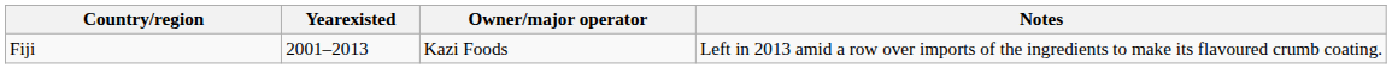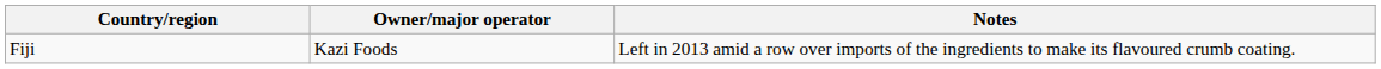- column: Yearexisted | 2001–2013
